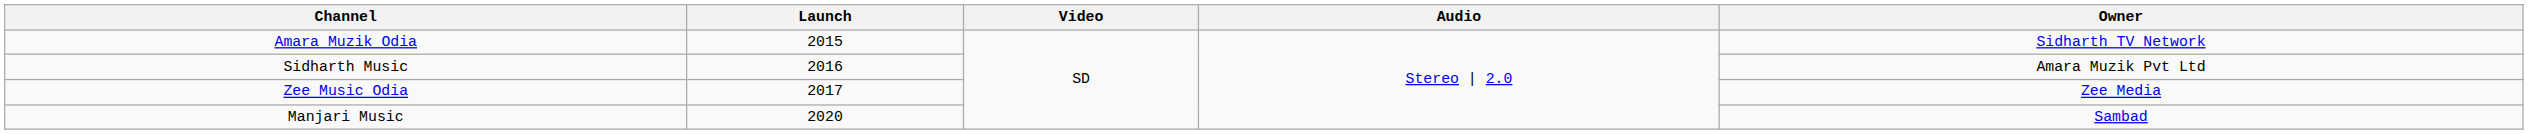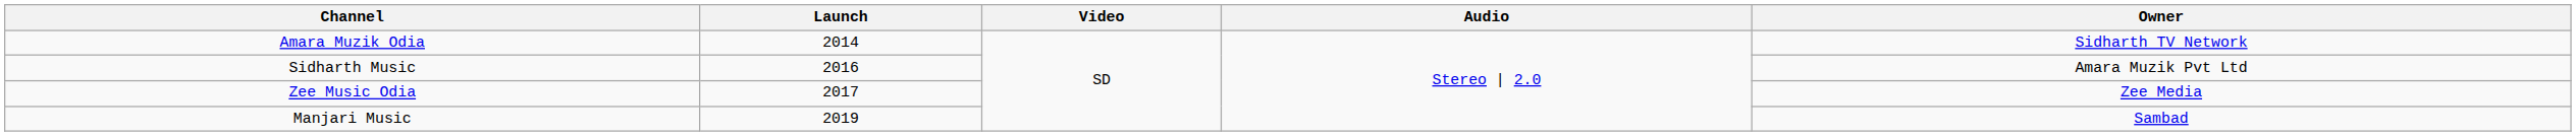Amara Muzik Odia | Launch: 2015 -> 2014
Manjari Music | Launch: 2020 -> 2019
